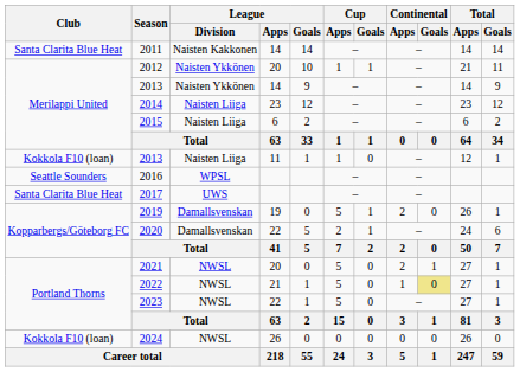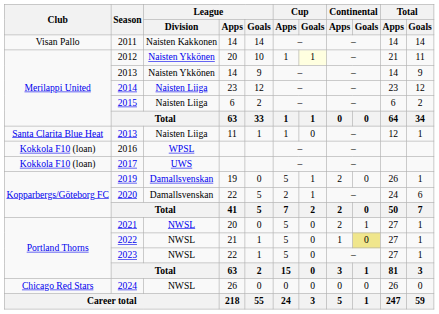2011 | Club: Santa Clarita Blue Heat -> Visan Pallo
2012 | Cup / Goals: no background -> lightyellow background
2013 / 11 | Club: Kokkola F10 (loan) -> Santa Clarita Blue Heat
2016 | Club: Seattle Sounders -> Kokkola F10 (loan)
2017 | Club: Santa Clarita Blue Heat -> Kokkola F10 (loan)
2024 | Club: Kokkola F10 (loan) -> Chicago Red Stars
